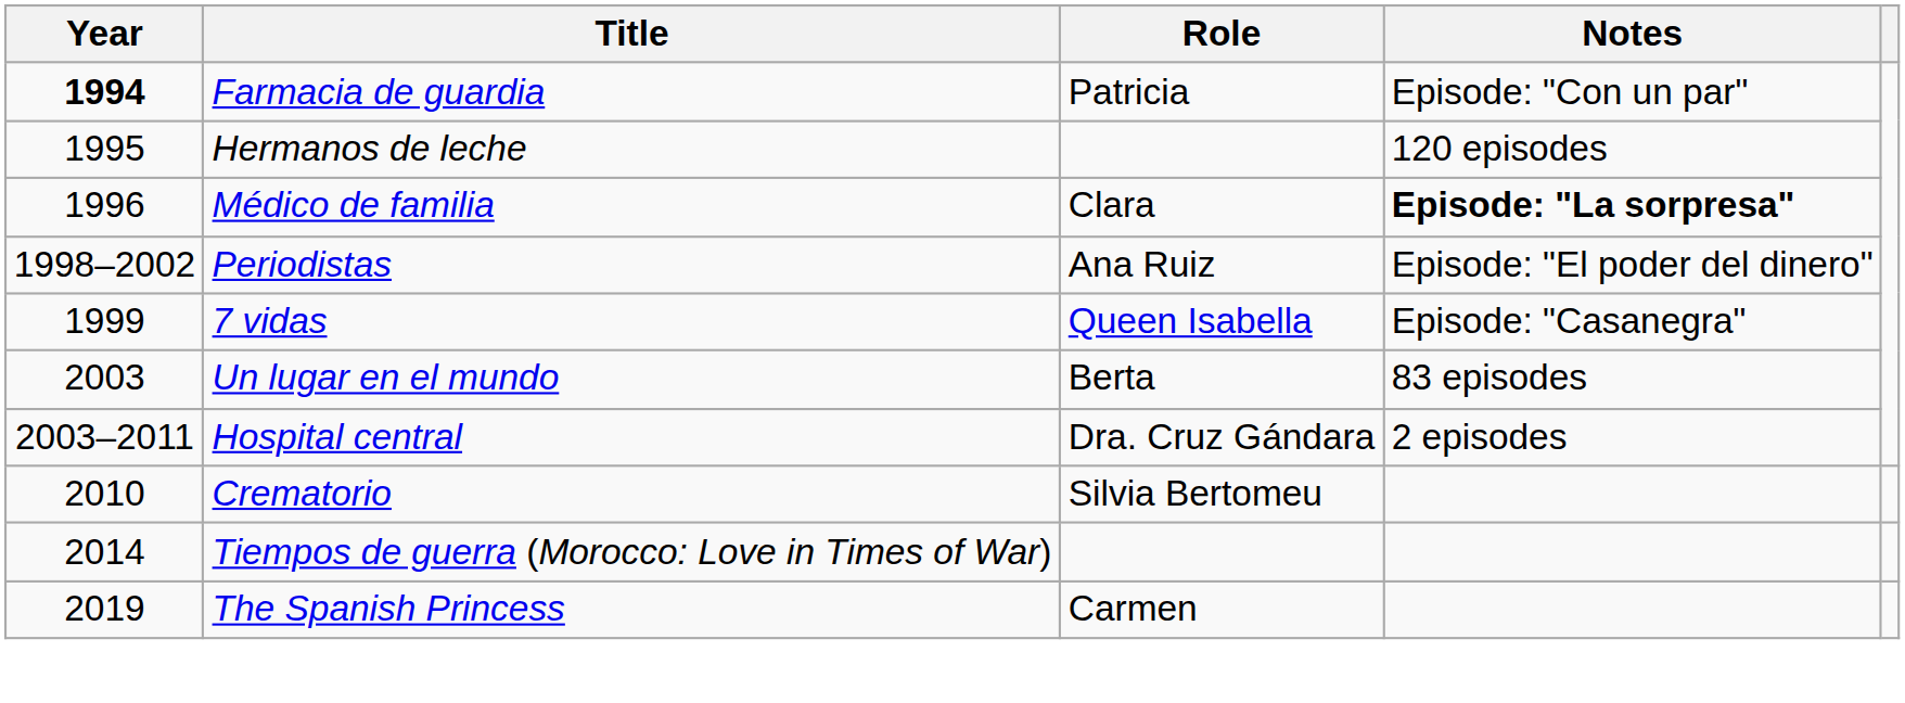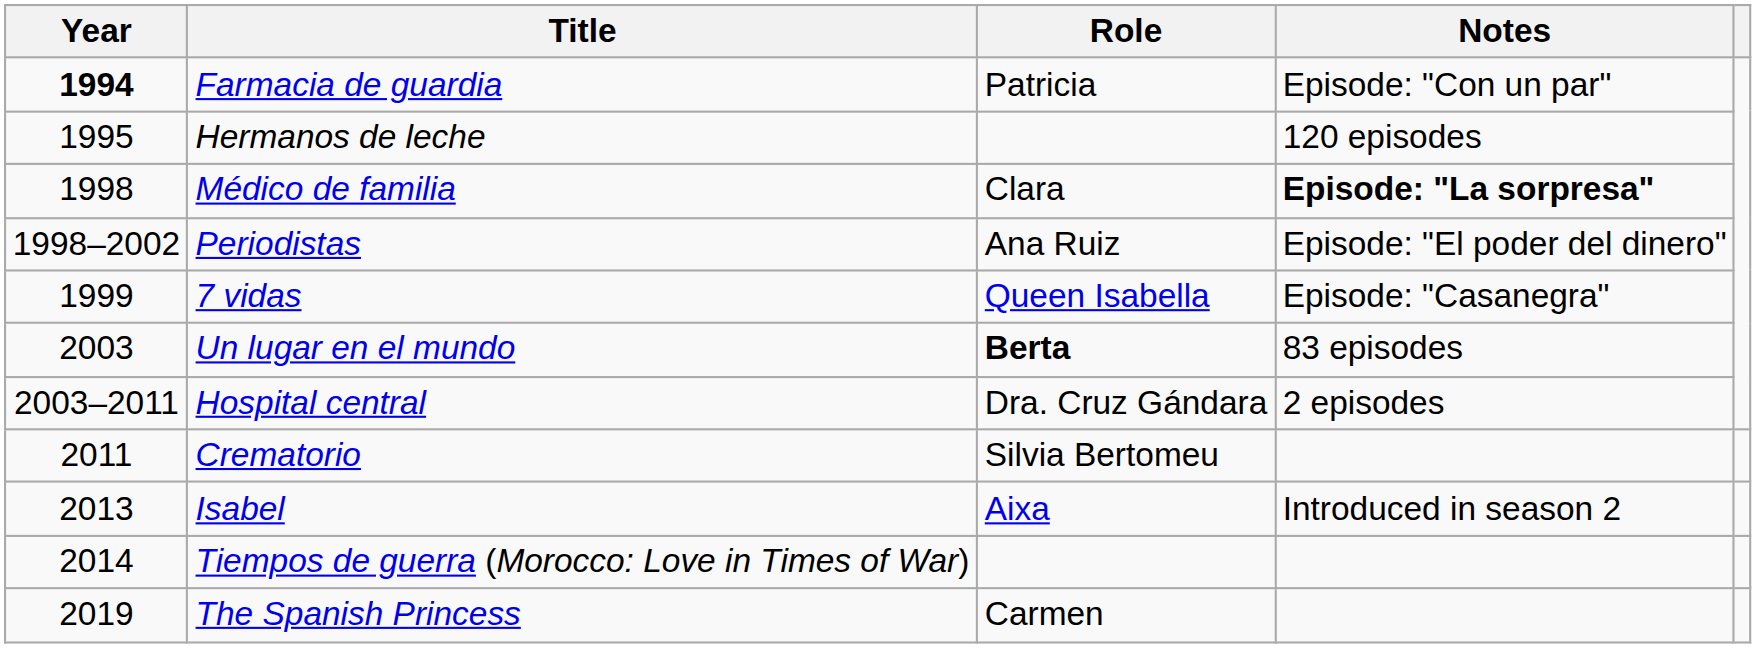Médico de familia | Year: 1996 -> 1998
Un lugar en el mundo | Role: normal -> bold
Crematorio | Year: 2010 -> 2011
+ row: 2013 | Isabel | Aixa | Introduced in season 2
